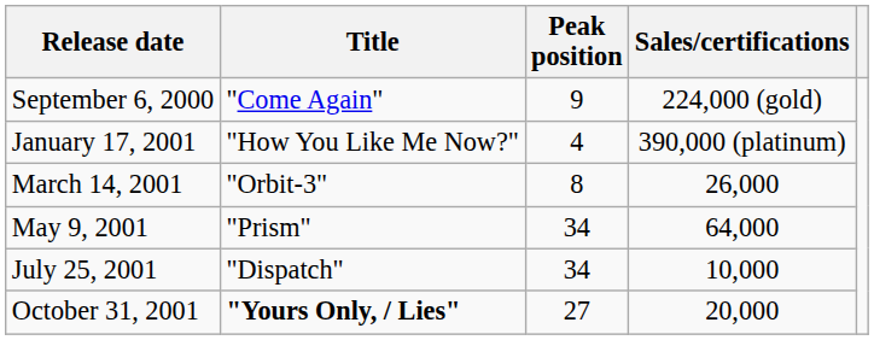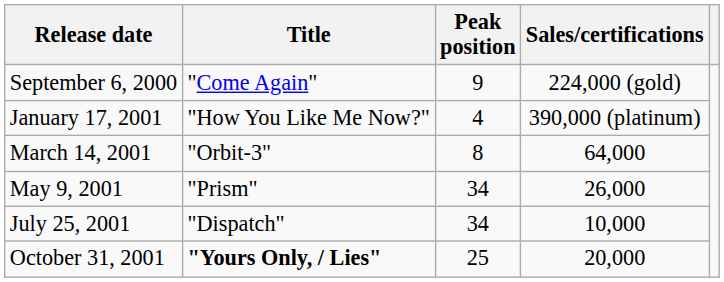March 14, 2001 | Sales/certifications: 26,000 -> 64,000
May 9, 2001 | Sales/certifications: 64,000 -> 26,000
October 31, 2001 | Peak position: 27 -> 25
